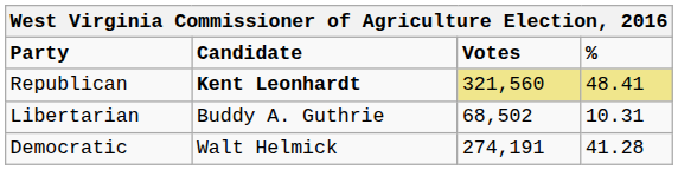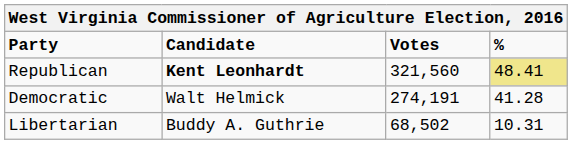Republican | Votes: khaki background -> no background
rows swapped: Democratic <-> Libertarian
